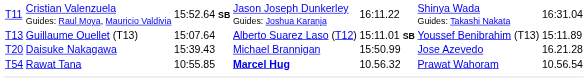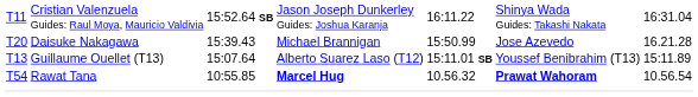rows swapped: T13 <-> T20
T54 | column 6: normal -> bold
